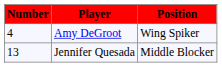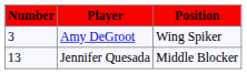Amy DeGroot | Number: 4 -> 3
